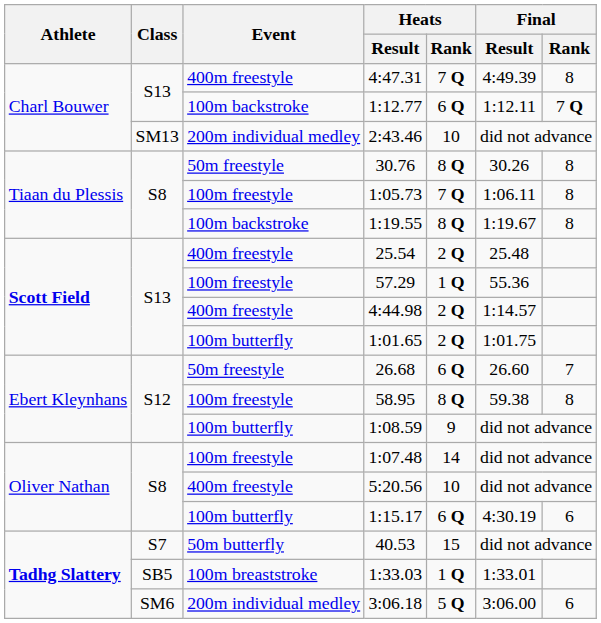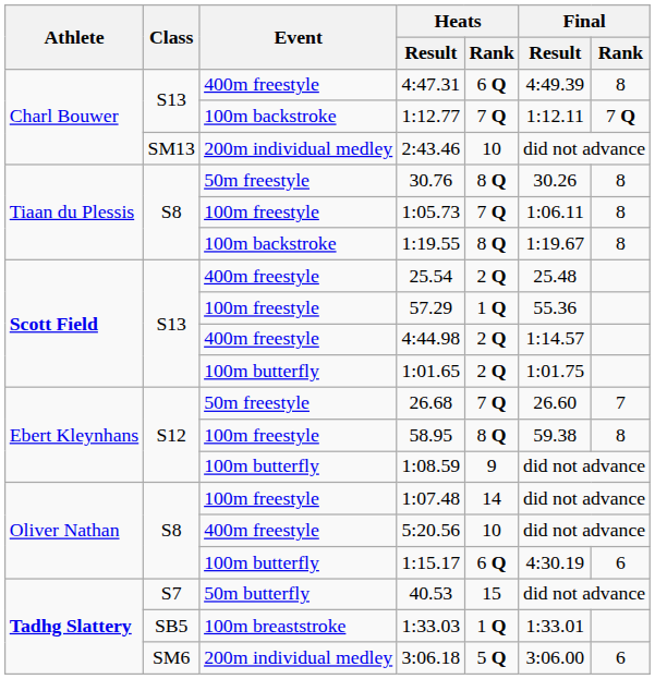4:47.31 | Heats / Rank: 7 Q -> 6 Q
1:12.77 | Heats / Rank: 6 Q -> 7 Q
26.68 | Heats / Rank: 6 Q -> 7 Q
